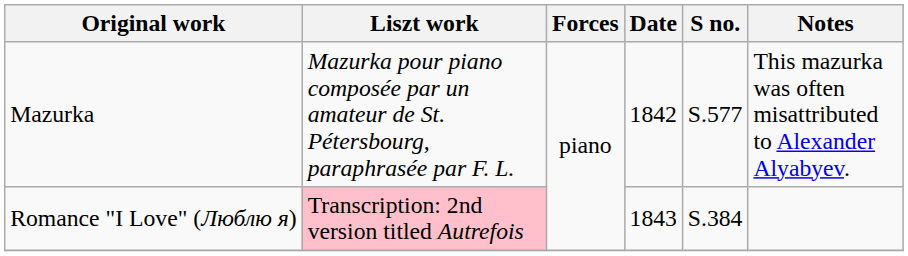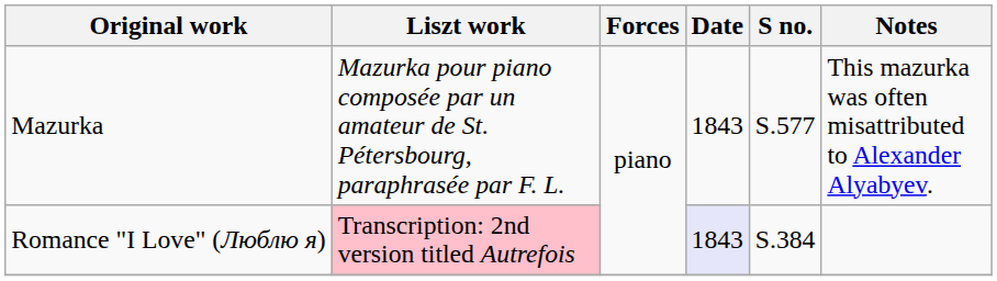Mazurka | Date: 1842 -> 1843
Romance "I Love" (Люблю я) | Date: no background -> lavender background
